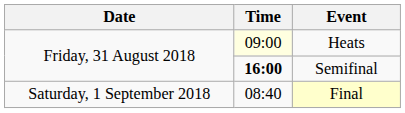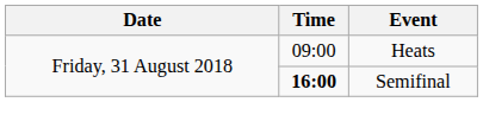Heats | Time: lightyellow background -> no background
- row: Saturday, 1 September 2018 | 08:40 | Final
